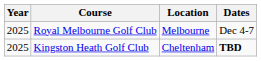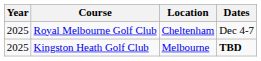Royal Melbourne Golf Club | Location: Melbourne -> Cheltenham
Kingston Heath Golf Club | Location: Cheltenham -> Melbourne
